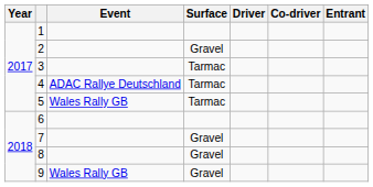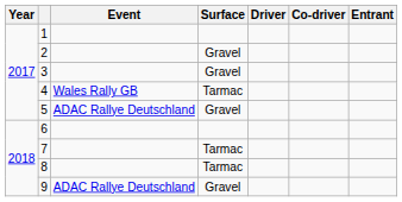3 | Surface: Tarmac -> Gravel
4 | Event: ADAC Rallye Deutschland -> Wales Rally GB
5 | Event: Wales Rally GB -> ADAC Rallye Deutschland
5 | Surface: Tarmac -> Gravel
7 | Surface: Gravel -> Tarmac
8 | Surface: Gravel -> Tarmac
9 | Event: Wales Rally GB -> ADAC Rallye Deutschland
